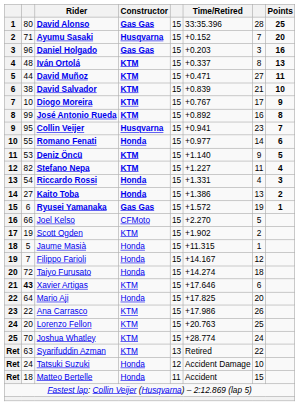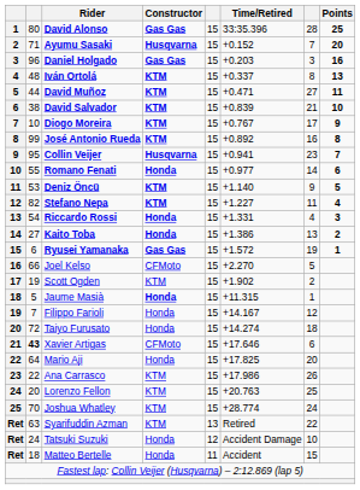Jaume Masià | Constructor: normal -> bold
Xavier Artigas | Constructor: KTM -> CFMoto
